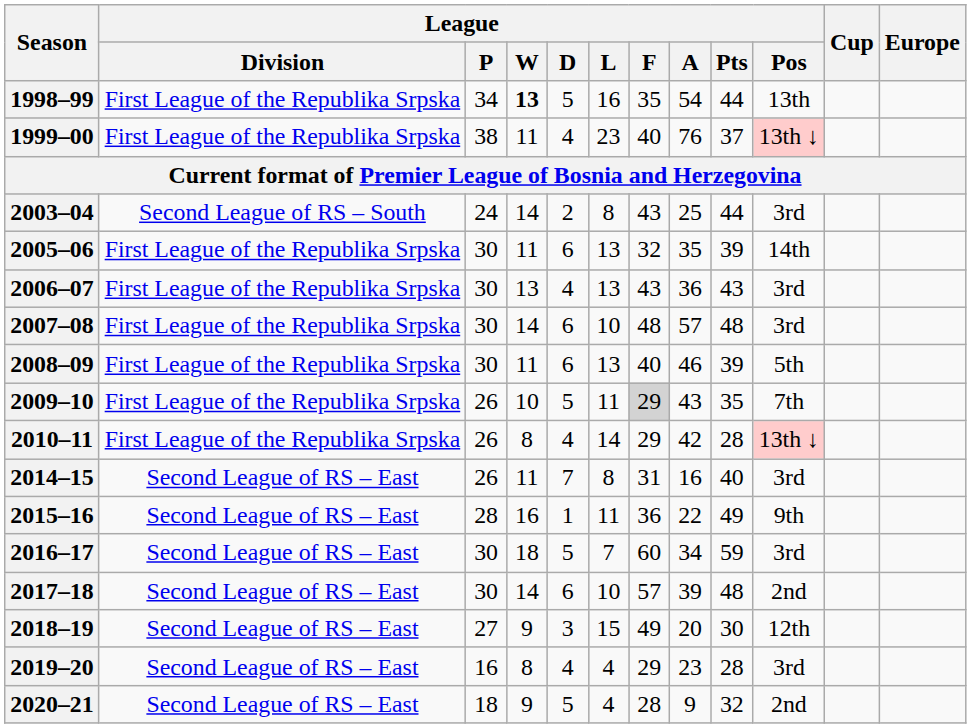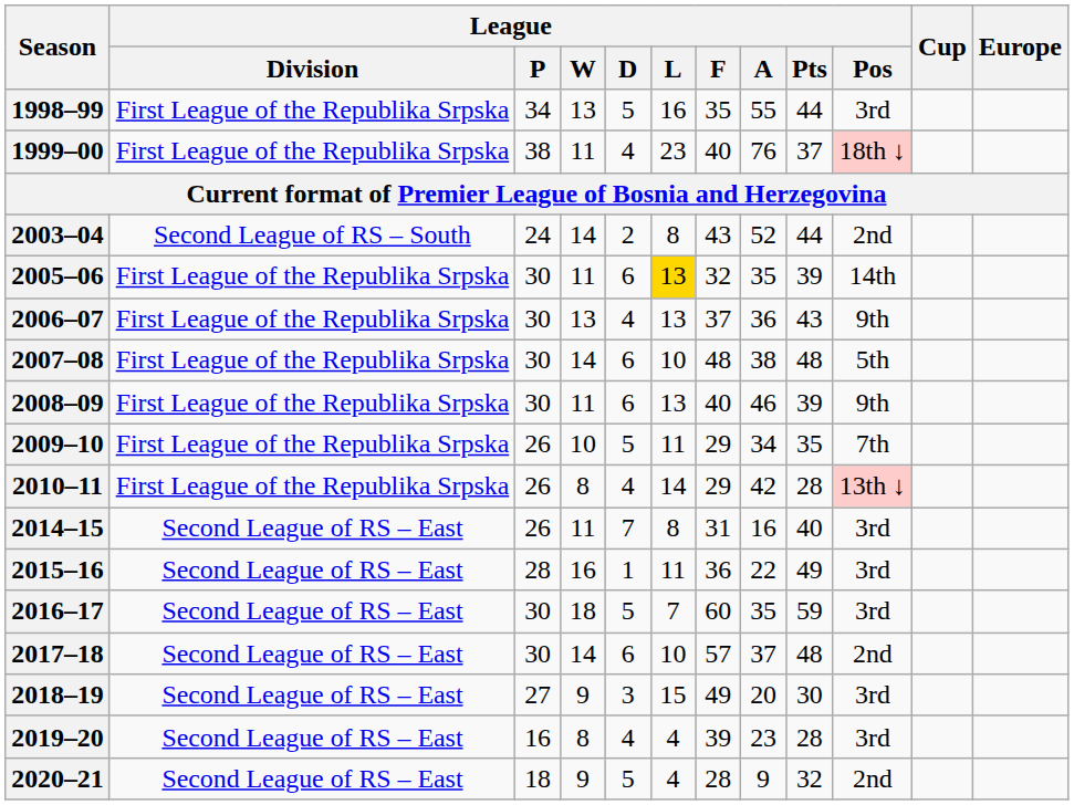1998–99 | League / W: bold -> normal
1998–99 | League / A: 54 -> 55
1998–99 | League / Pos: 13th -> 3rd
1999–00 | League / Pos: 13th ↓ -> 18th ↓
2003–04 | League / A: 25 -> 52
2003–04 | League / Pos: 3rd -> 2nd
2005–06 | League / L: no background -> gold background
2006–07 | League / F: 43 -> 37
2006–07 | League / Pos: 3rd -> 9th
2007–08 | League / A: 57 -> 38
2007–08 | League / Pos: 3rd -> 5th
2008–09 | League / Pos: 5th -> 9th
2009–10 | League / F: lightgrey background -> no background
2009–10 | League / A: 43 -> 34
2015–16 | League / Pos: 9th -> 3rd
2016–17 | League / A: 34 -> 35
2017–18 | League / A: 39 -> 37
2018–19 | League / Pos: 12th -> 3rd
2019–20 | League / F: 29 -> 39
